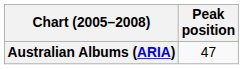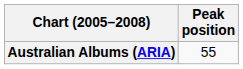Australian Albums (ARIA) | Peak position: 47 -> 55
